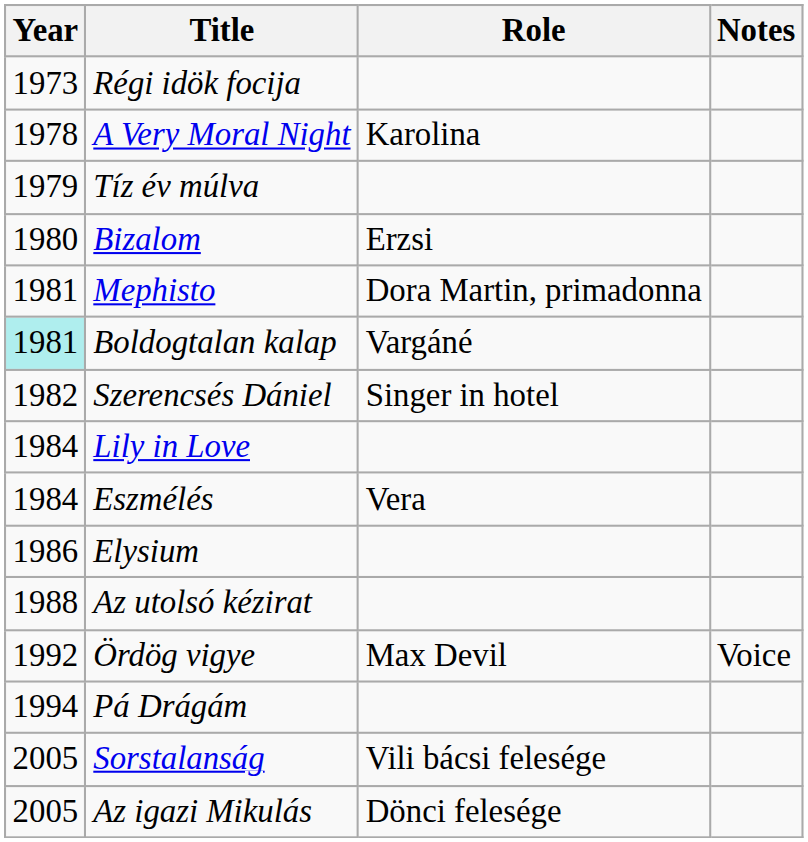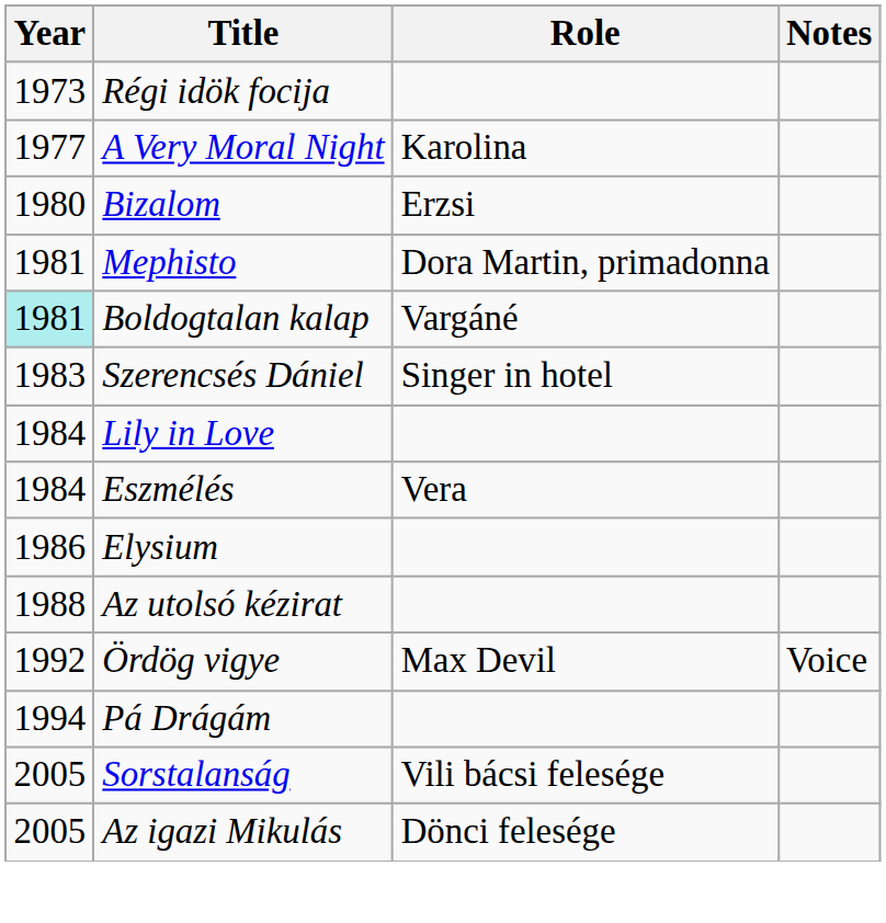A Very Moral Night | Year: 1978 -> 1977
- row: 1979 | Tíz év múlva
Szerencsés Dániel | Year: 1982 -> 1983
